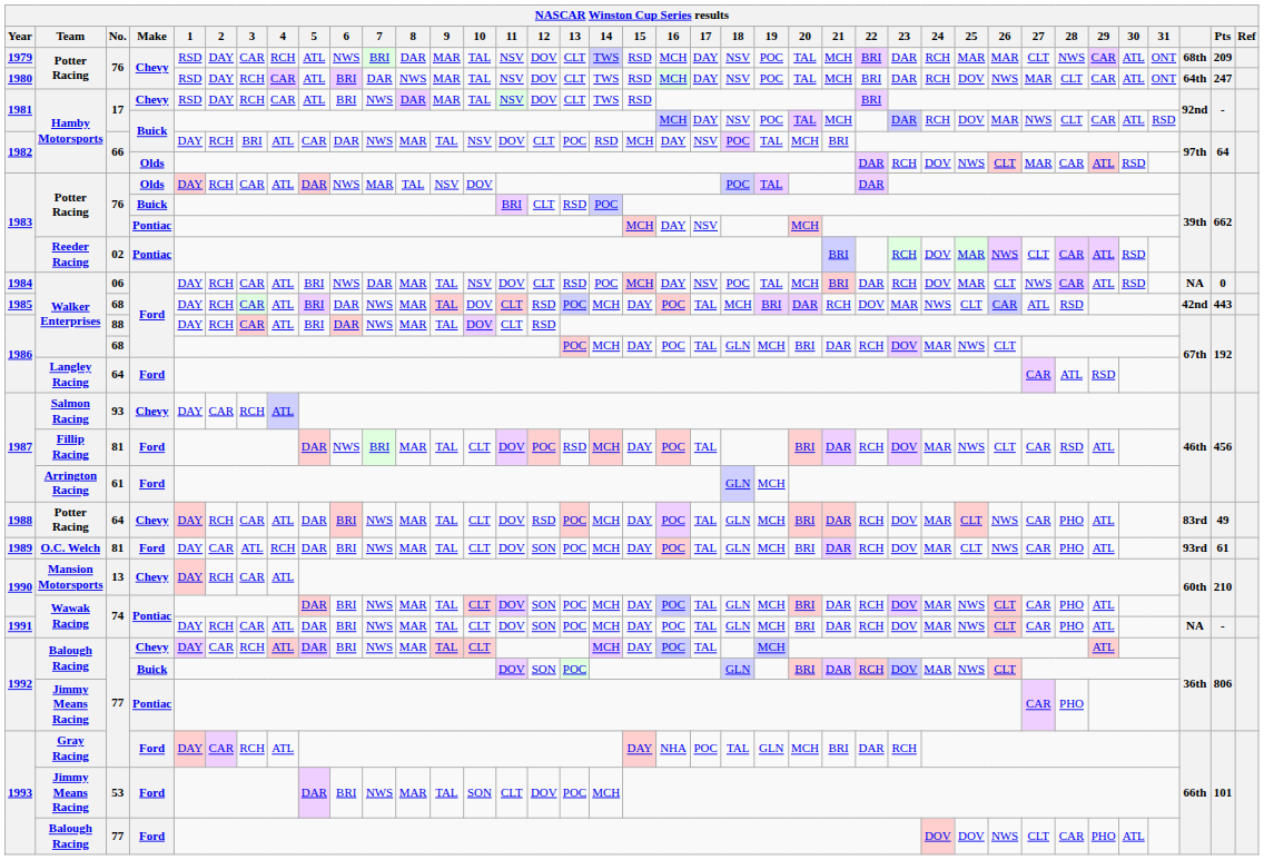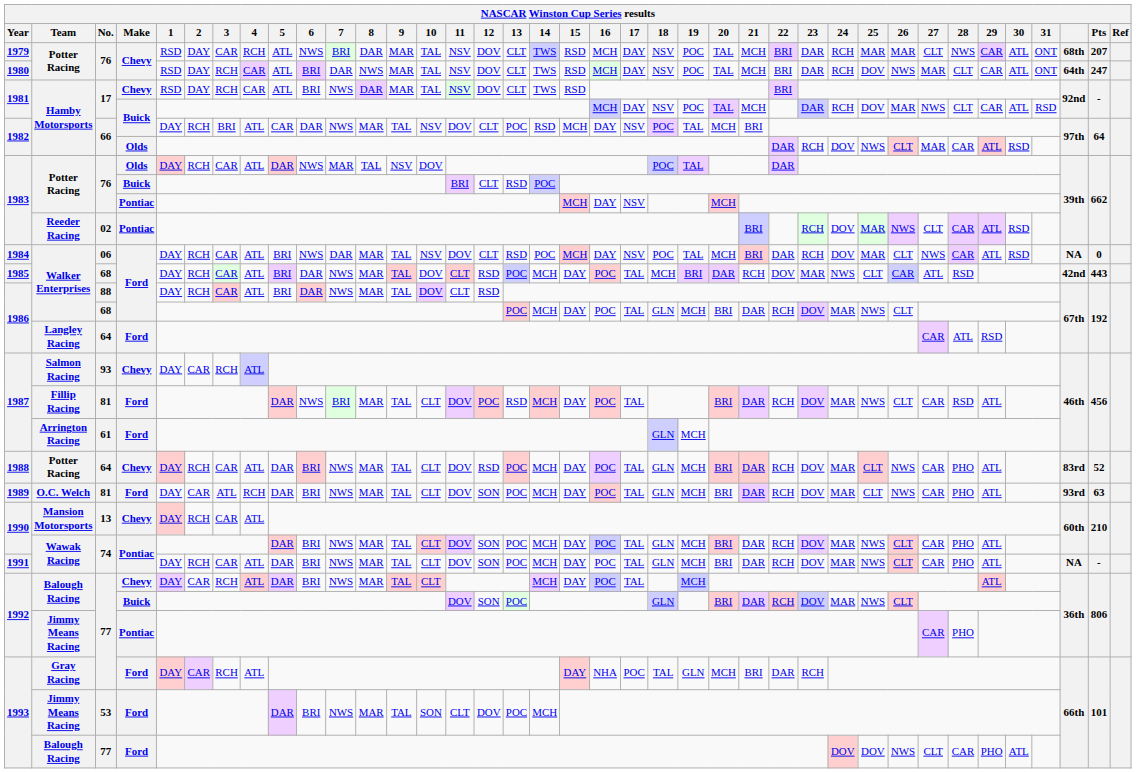1979 | Pts: 209 -> 207
1988 | Pts: 49 -> 52
1989 | Pts: 61 -> 63
